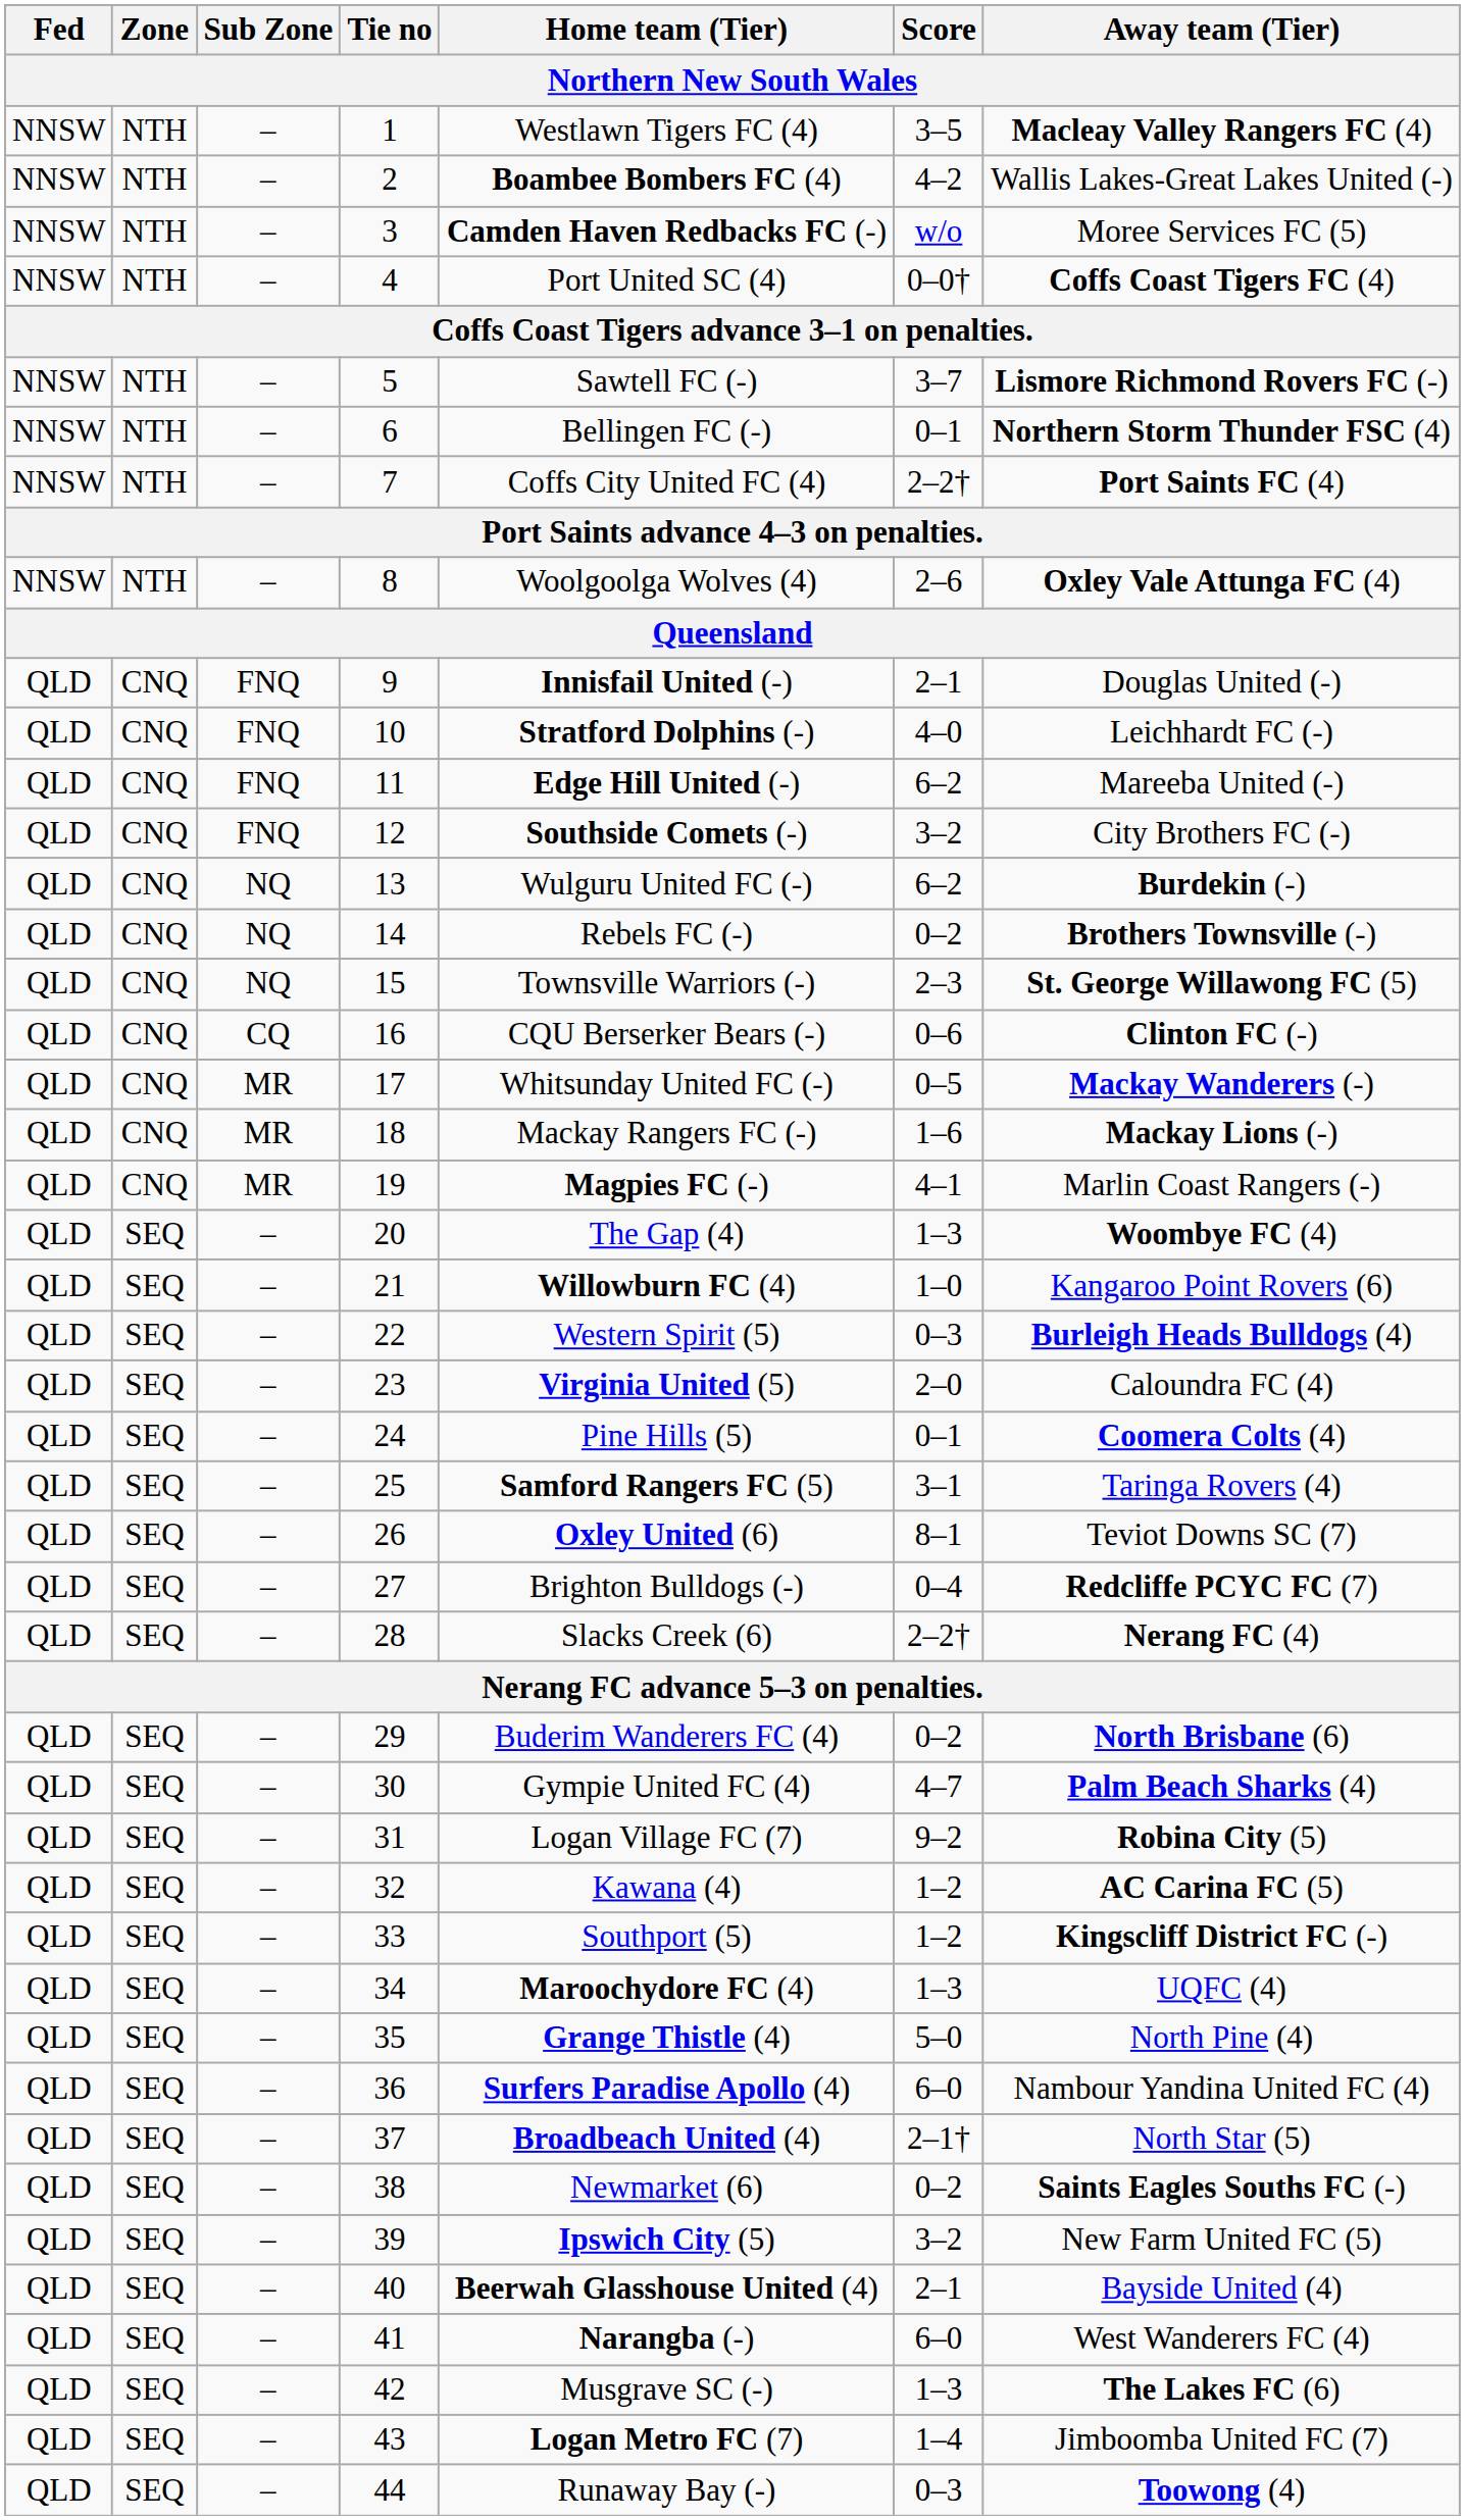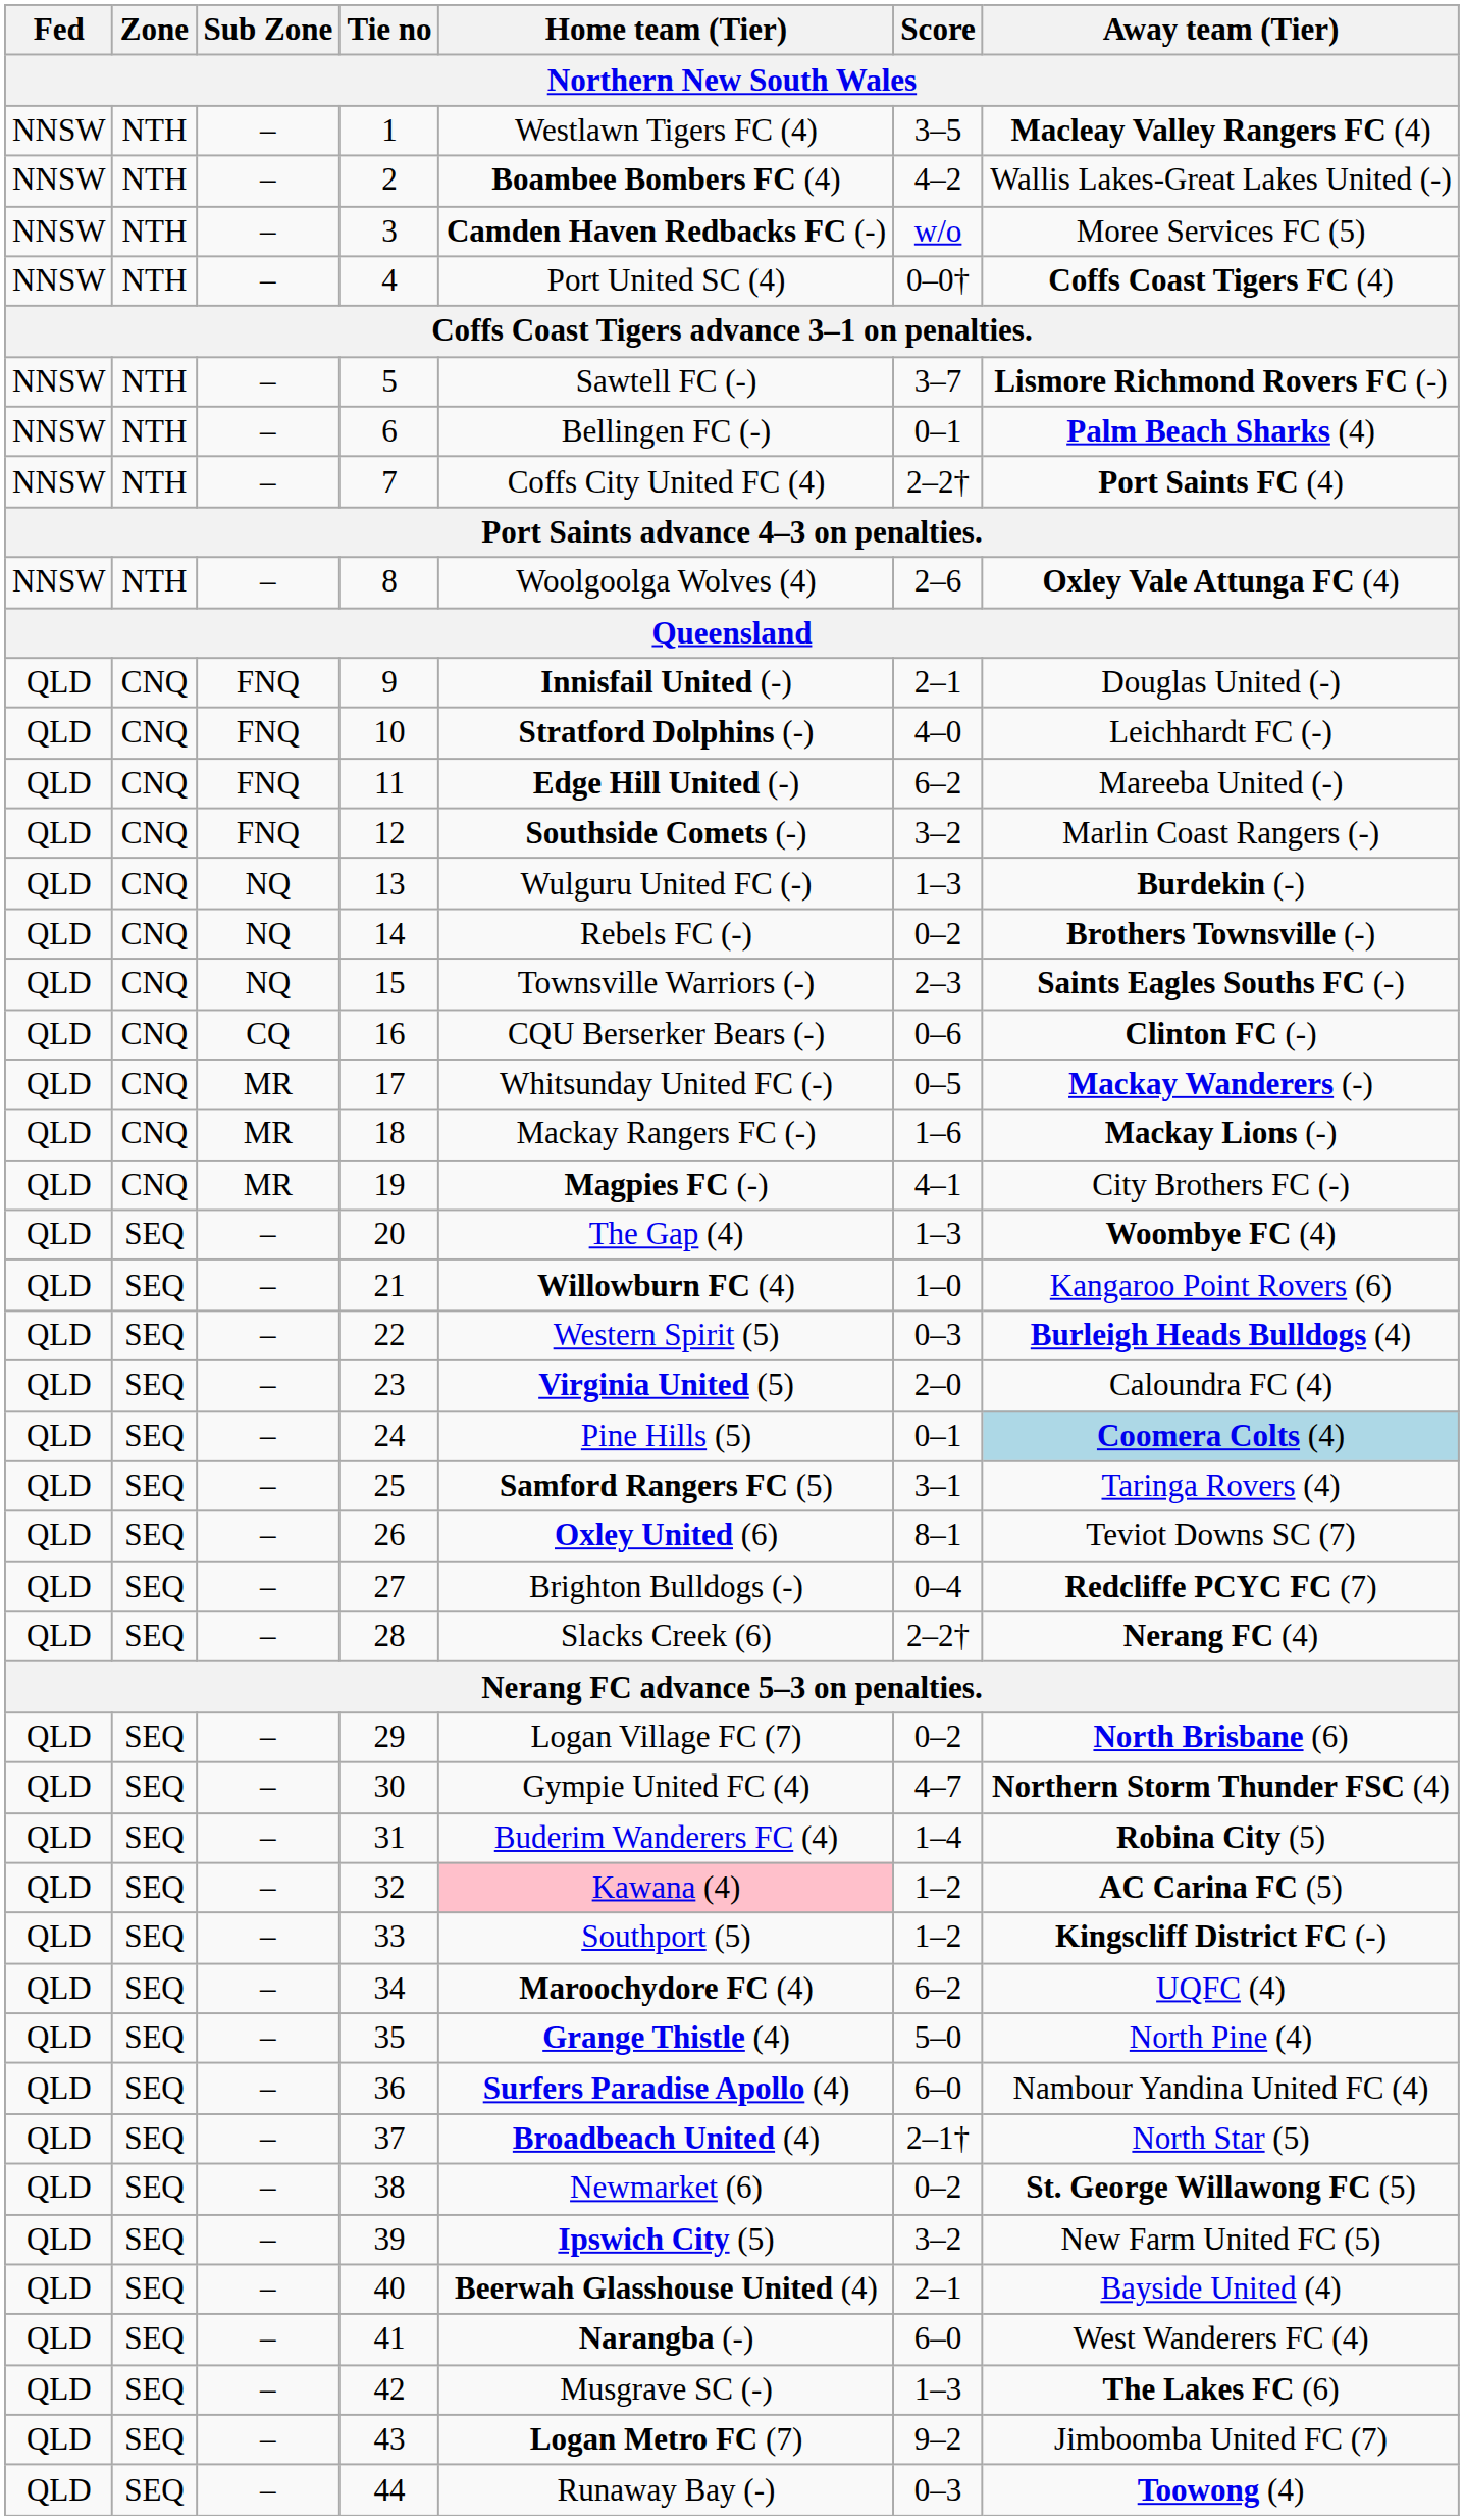6 | Away team (Tier): Northern Storm Thunder FSC (4) -> Palm Beach Sharks (4)
12 | Away team (Tier): City Brothers FC (-) -> Marlin Coast Rangers (-)
13 | Score: 6–2 -> 1–3
15 | Away team (Tier): St. George Willawong FC (5) -> Saints Eagles Souths FC (-)
19 | Away team (Tier): Marlin Coast Rangers (-) -> City Brothers FC (-)
24 | Away team (Tier): no background -> lightblue background
29 | Home team (Tier): Buderim Wanderers FC (4) -> Logan Village FC (7)
30 | Away team (Tier): Palm Beach Sharks (4) -> Northern Storm Thunder FSC (4)
31 | Home team (Tier): Logan Village FC (7) -> Buderim Wanderers FC (4)
31 | Score: 9–2 -> 1–4
32 | Home team (Tier): no background -> pink background
34 | Score: 1–3 -> 6–2
38 | Away team (Tier): Saints Eagles Souths FC (-) -> St. George Willawong FC (5)
43 | Score: 1–4 -> 9–2
